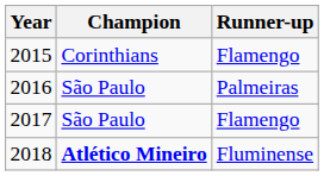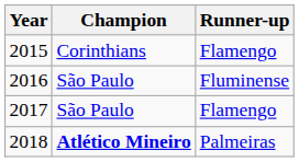2016 | Runner-up: Palmeiras -> Fluminense
2018 | Runner-up: Fluminense -> Palmeiras
